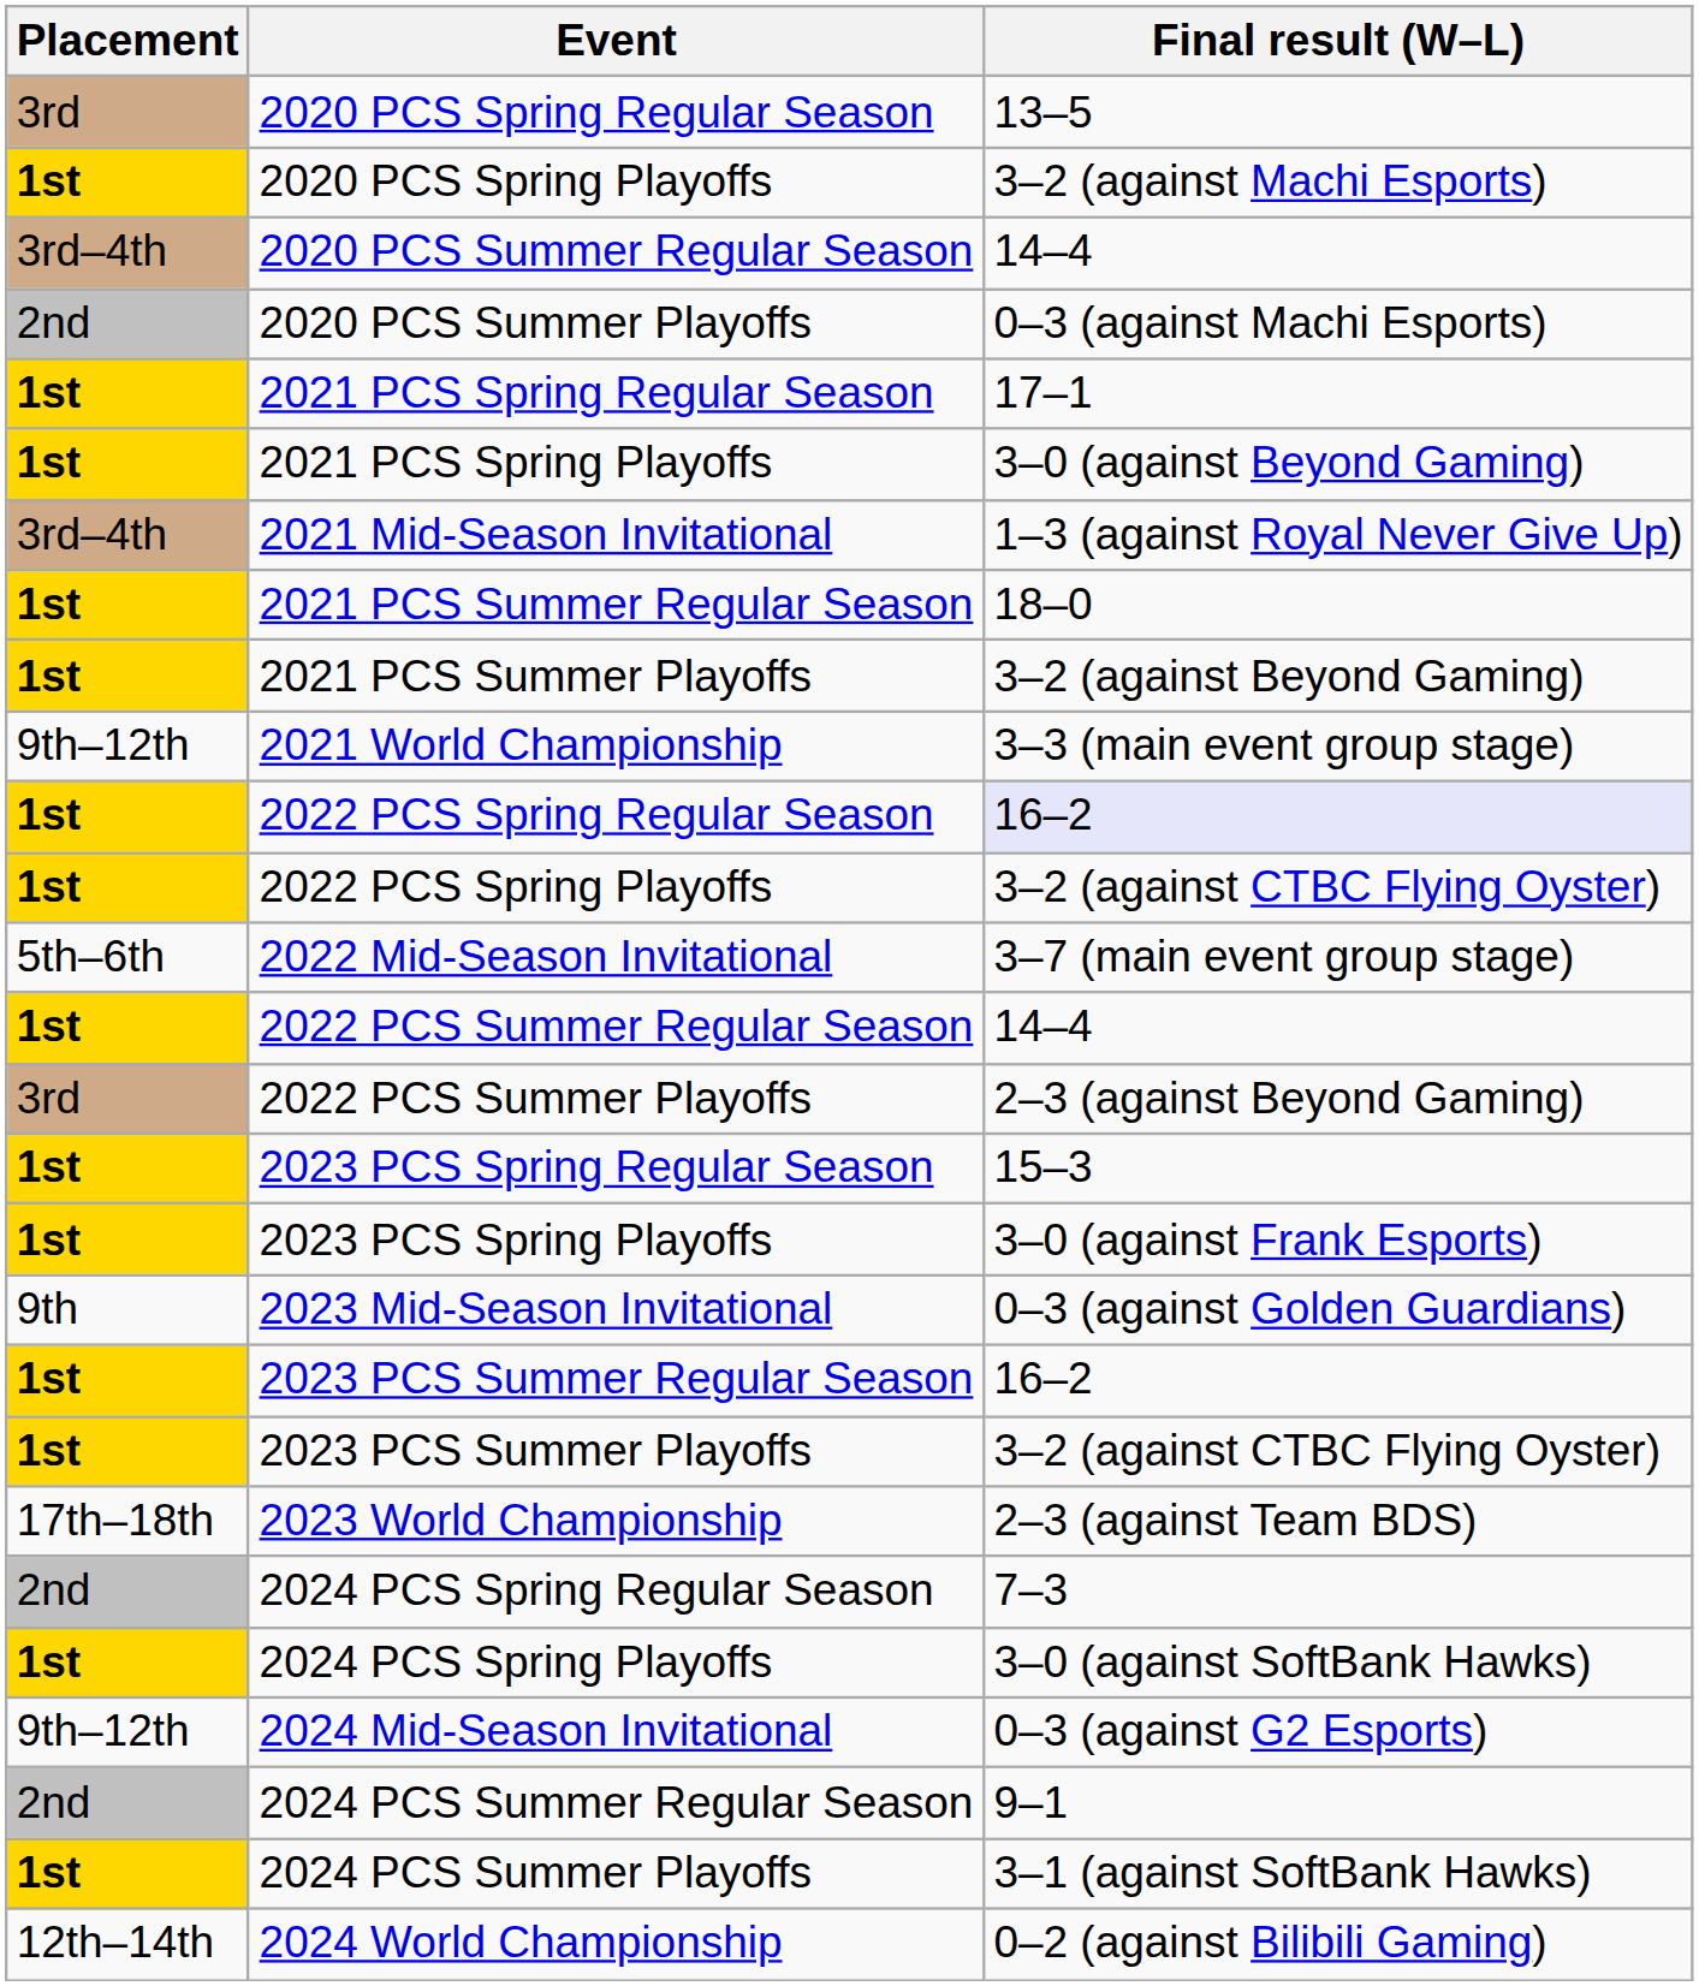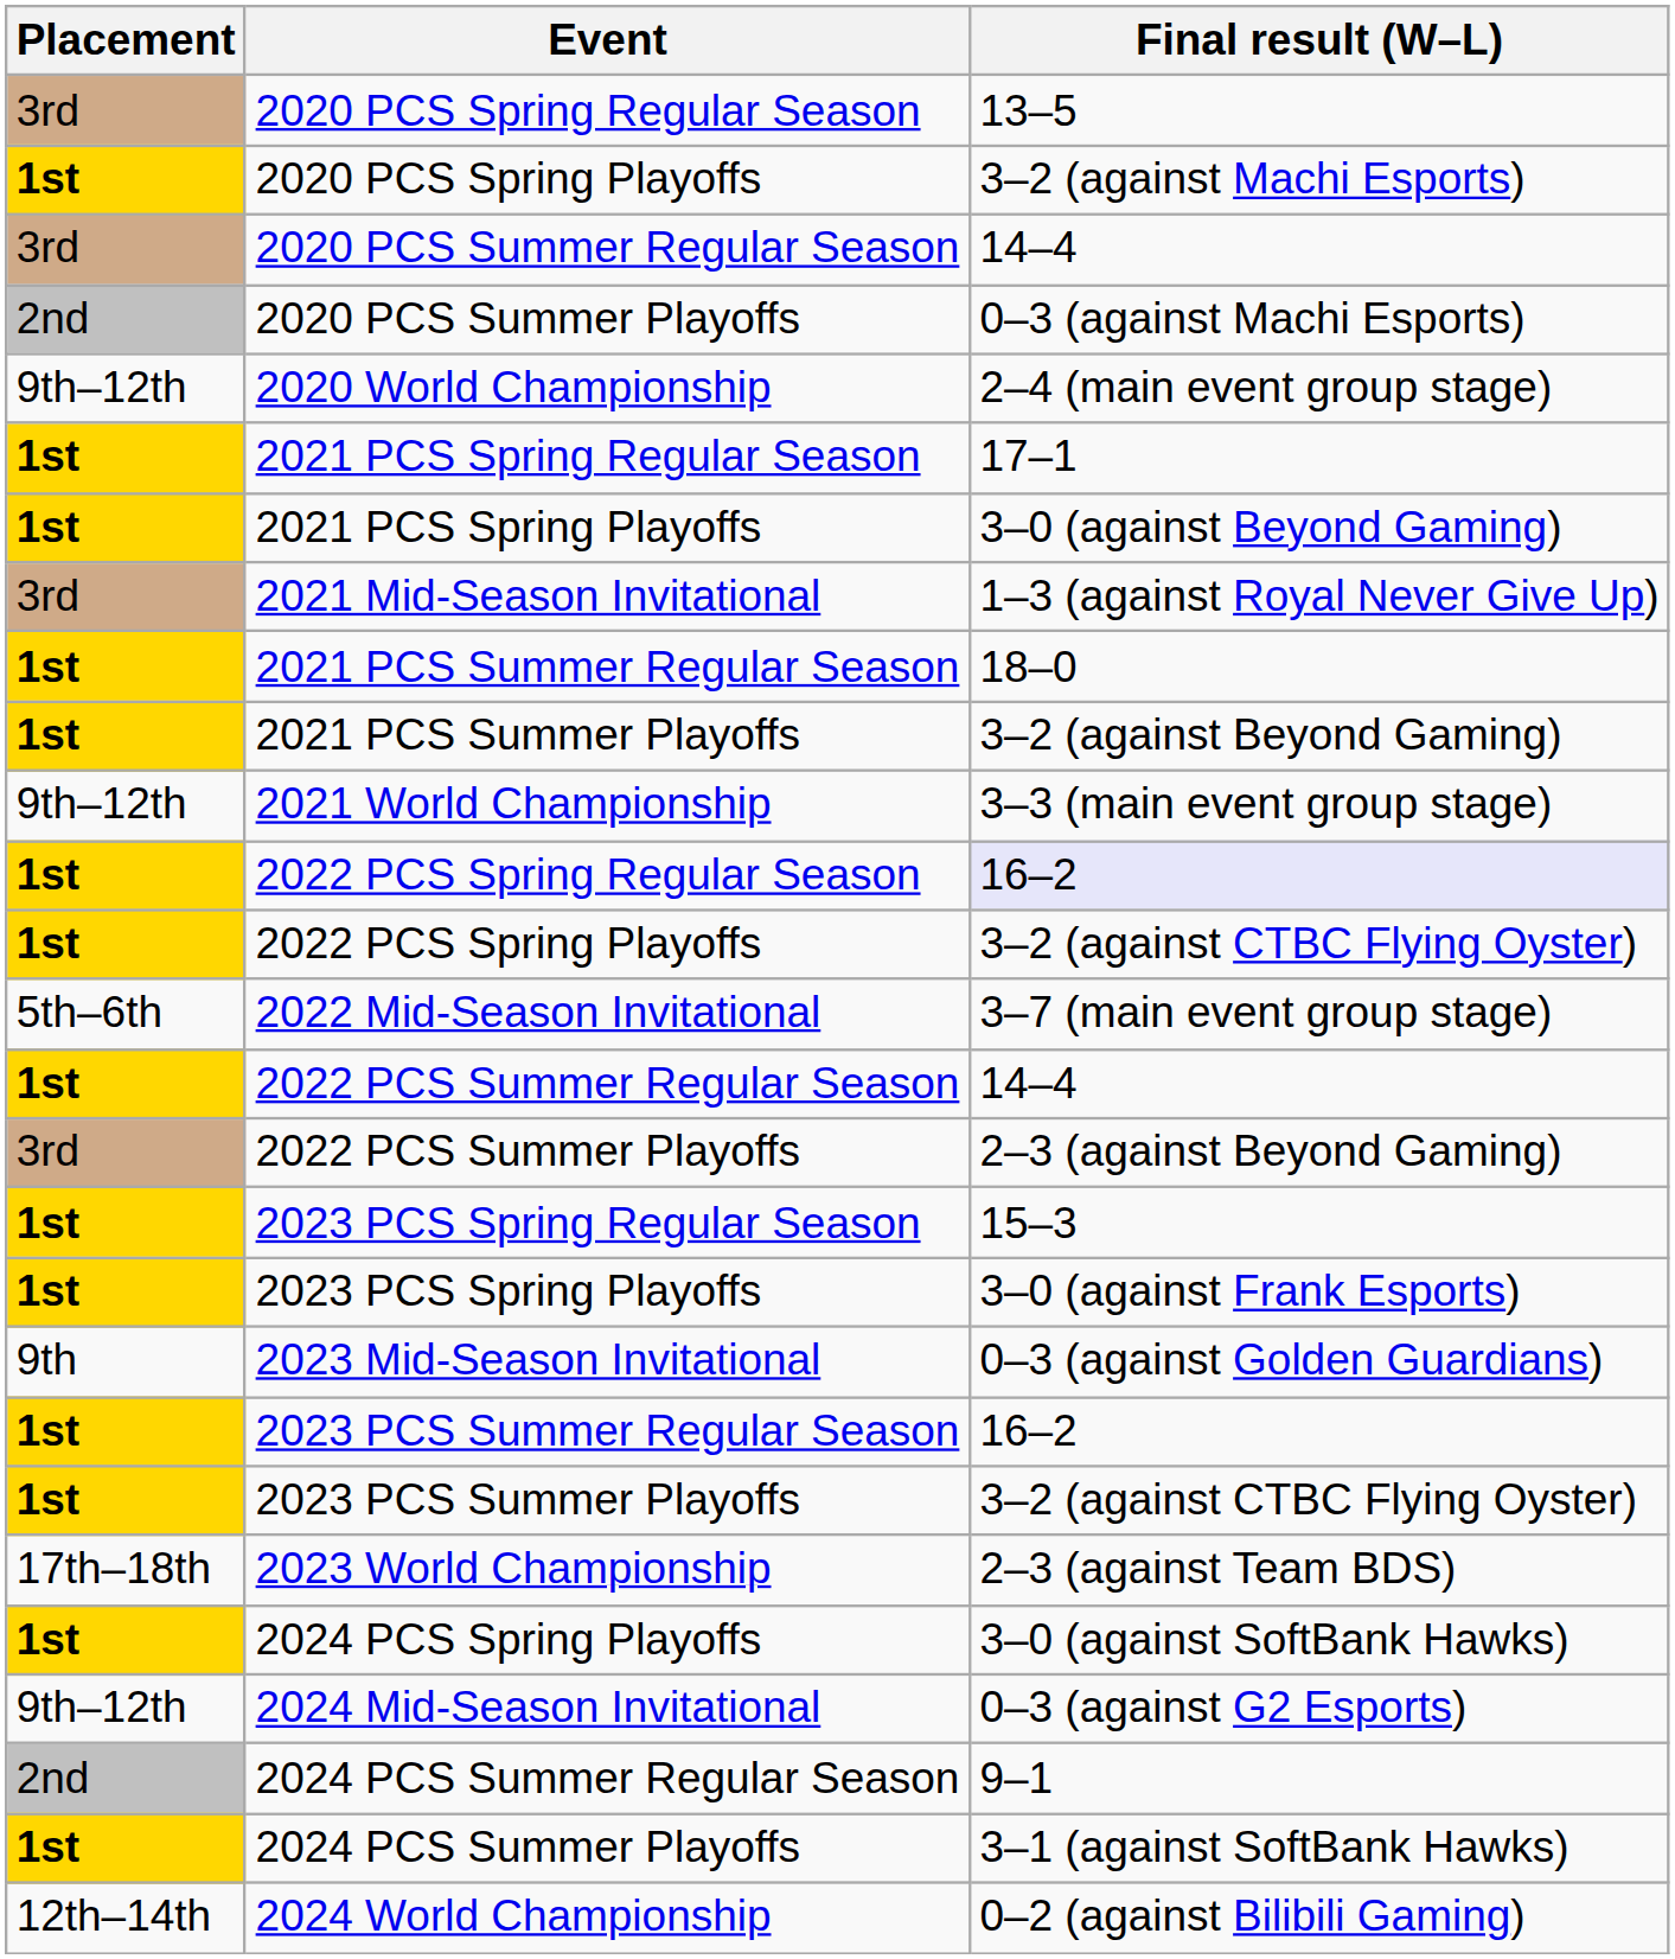2020 PCS Summer Regular Season | Placement: 3rd–4th -> 3rd
+ row: 9th–12th | 2020 World Championship | 2–4 (main event group stage)
2021 Mid-Season Invitational | Placement: 3rd–4th -> 3rd
- row: 2nd | 2024 PCS Spring Regular Season | 7–3
